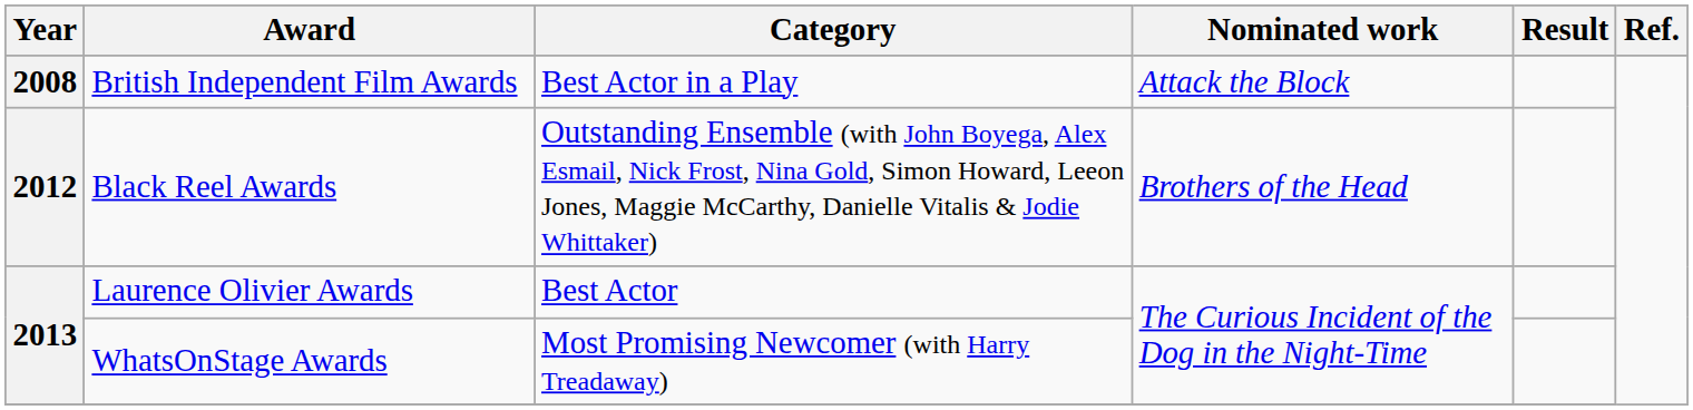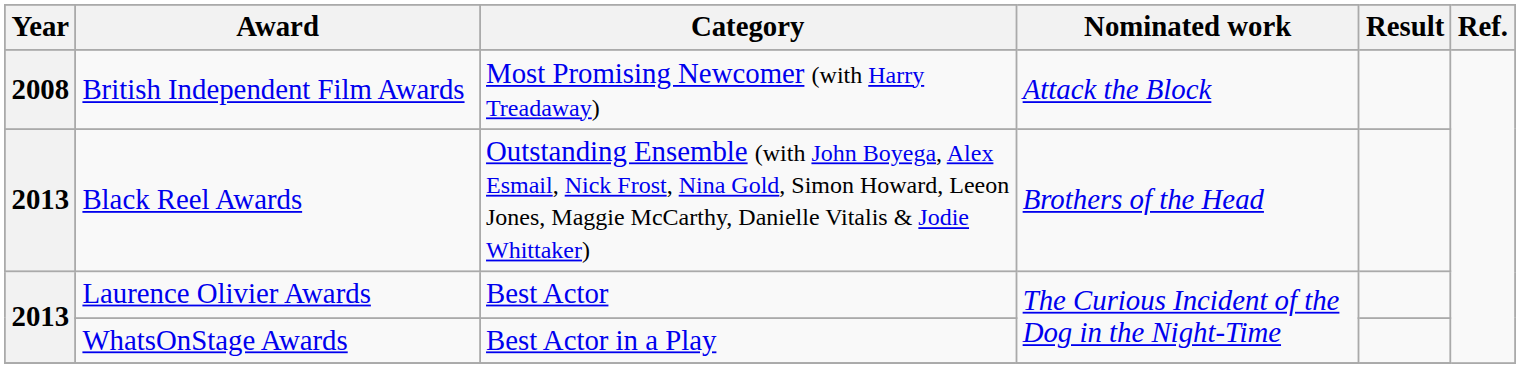British Independent Film Awards | Category: Best Actor in a Play -> Most Promising Newcomer (with Harry Treadaway)
Black Reel Awards | Year: 2012 -> 2013
WhatsOnStage Awards | Category: Most Promising Newcomer (with Harry Treadaway) -> Best Actor in a Play
